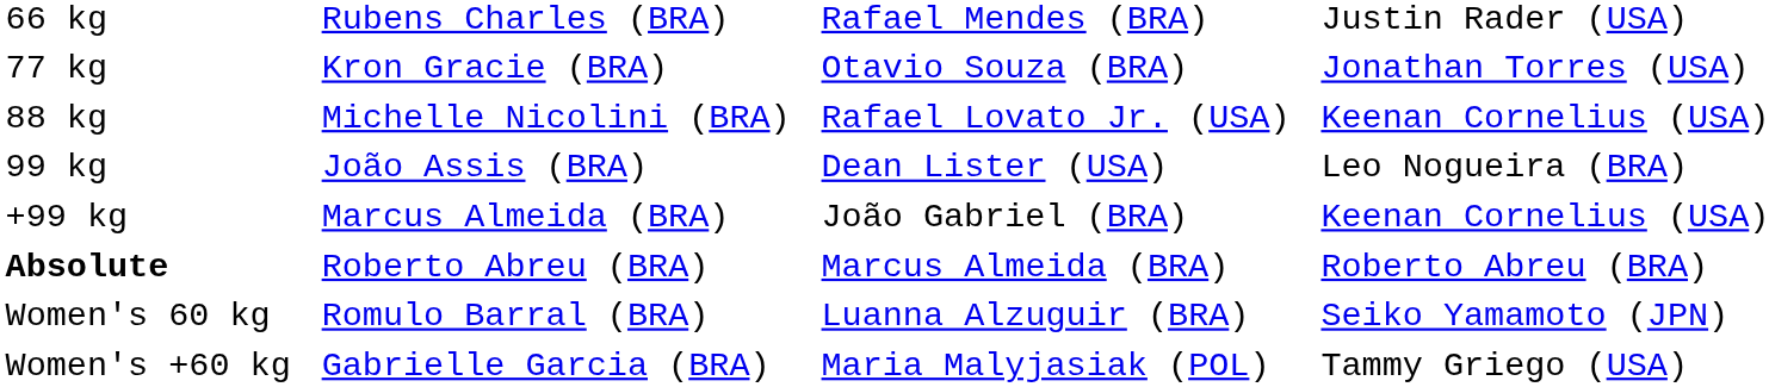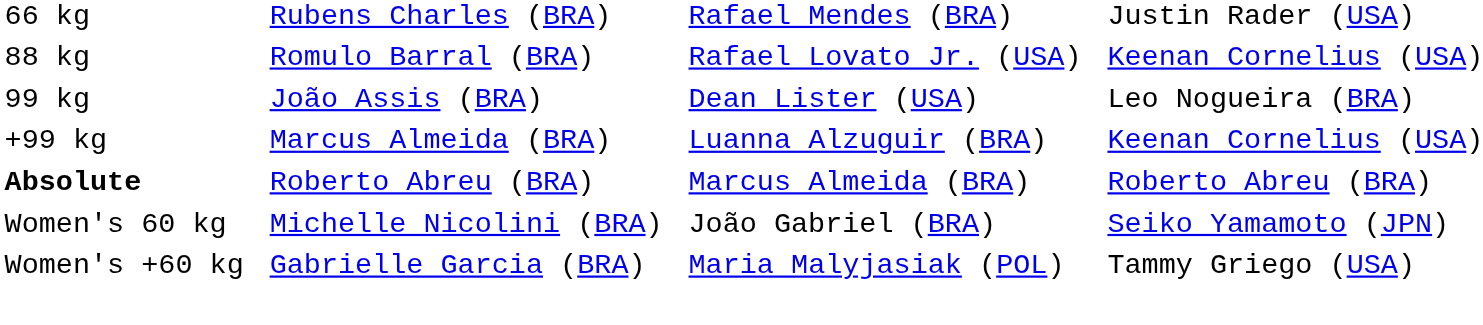- row: 77 kg | Kron Gracie (BRA) | Otavio Souza (BRA) | Jonathan Torres (USA)
88 kg | column 2: Michelle Nicolini (BRA) -> Romulo Barral (BRA)
+99 kg | column 3: João Gabriel (BRA) -> Luanna Alzuguir (BRA)
Women's 60 kg | column 2: Romulo Barral (BRA) -> Michelle Nicolini (BRA)
Women's 60 kg | column 3: Luanna Alzuguir (BRA) -> João Gabriel (BRA)
